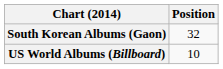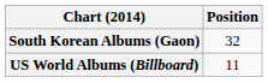US World Albums (Billboard) | Position: 10 -> 11
